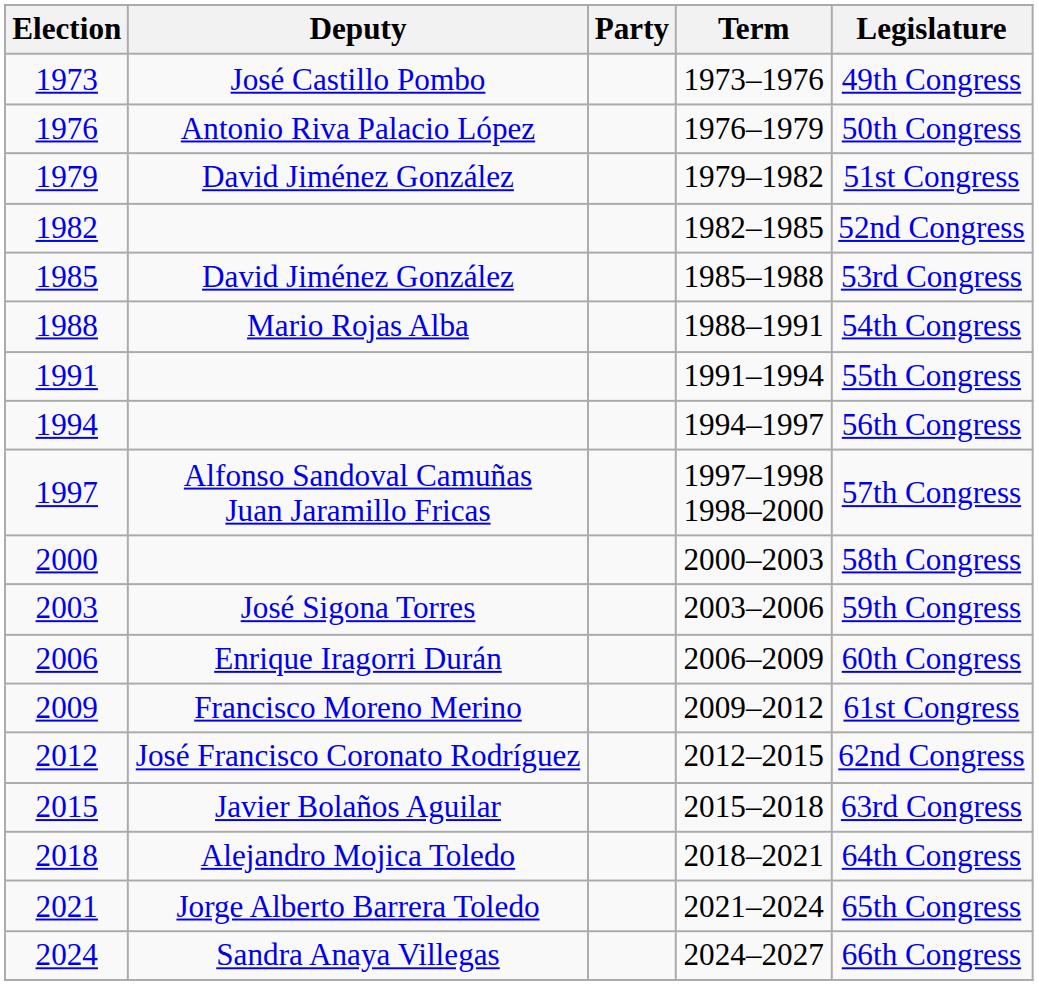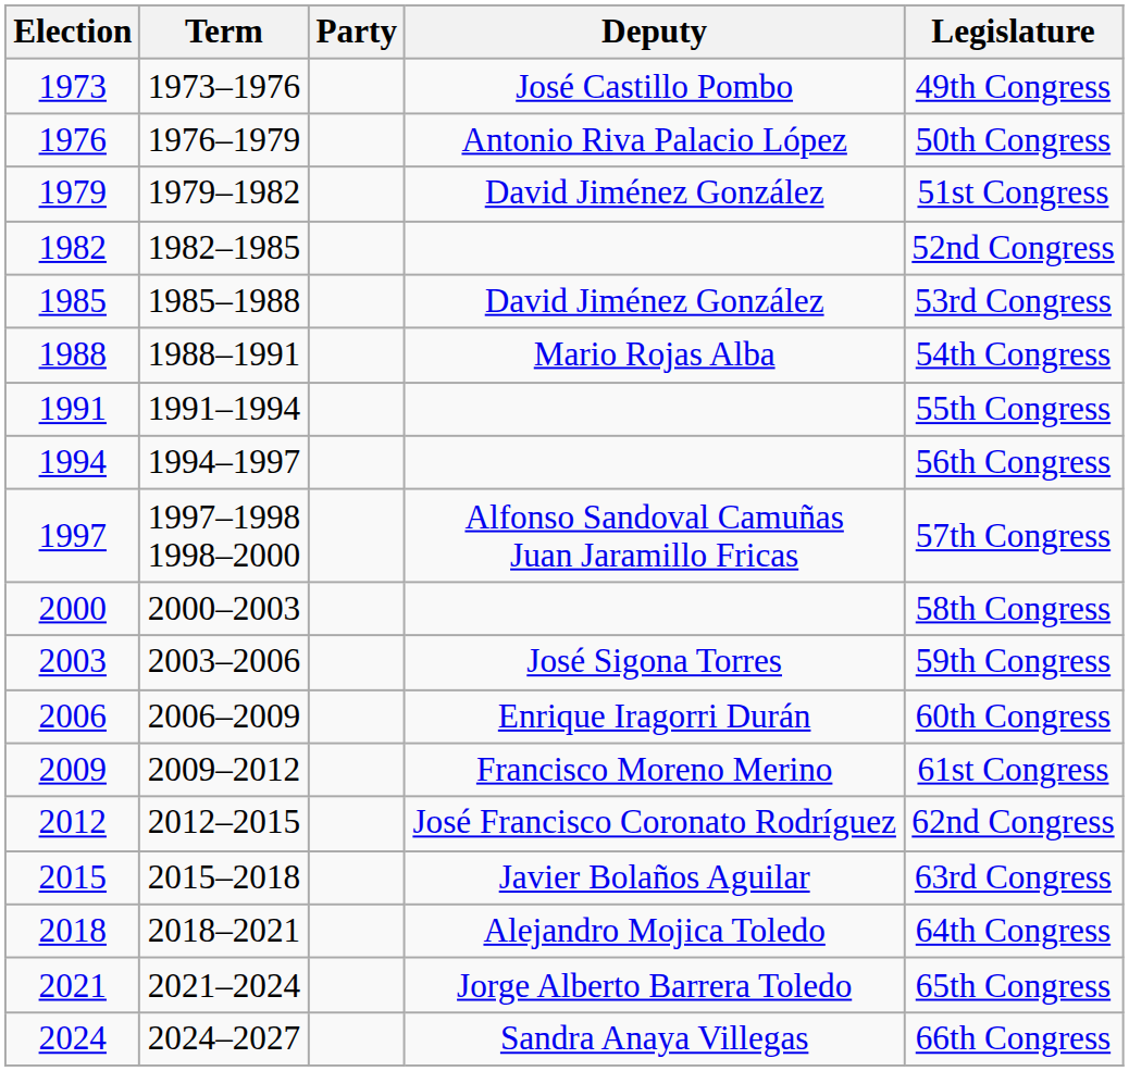columns swapped: Deputy <-> Term
